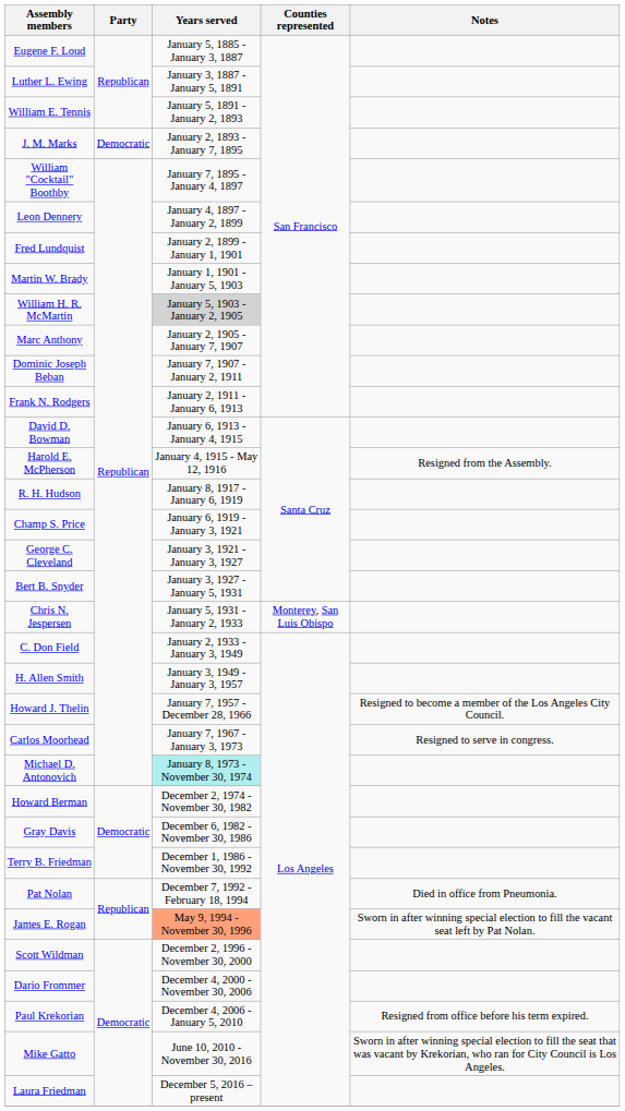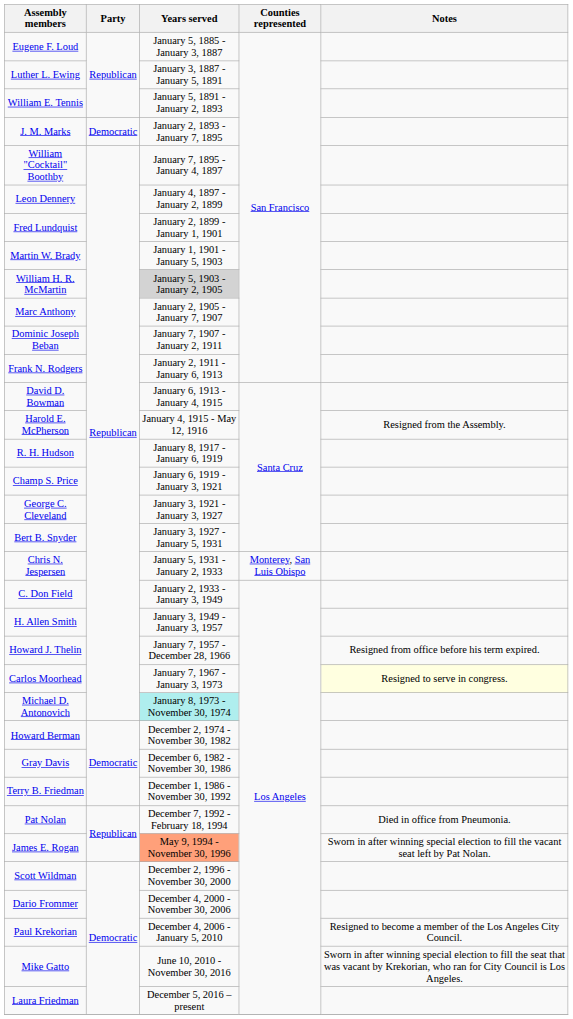Howard J. Thelin | Notes: Resigned to become a member of the Los Angeles City Council. -> Resigned from office before his term expired.
Carlos Moorhead | Notes: no background -> lightyellow background
Paul Krekorian | Notes: Resigned from office before his term expired. -> Resigned to become a member of the Los Angeles City Council.
